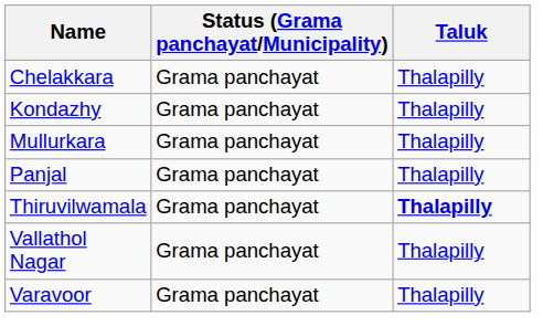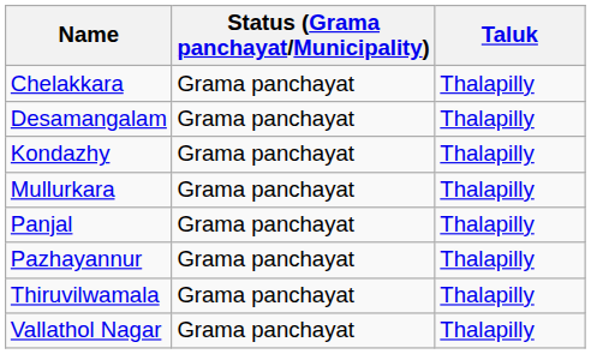+ row: Desamangalam | Grama panchayat | Thalapilly
+ row: Pazhayannur | Grama panchayat | Thalapilly
Thiruvilwamala | Taluk: bold -> normal
- row: Varavoor | Grama panchayat | Thalapilly
